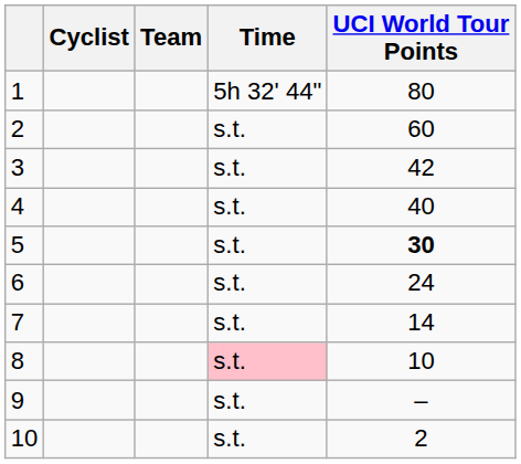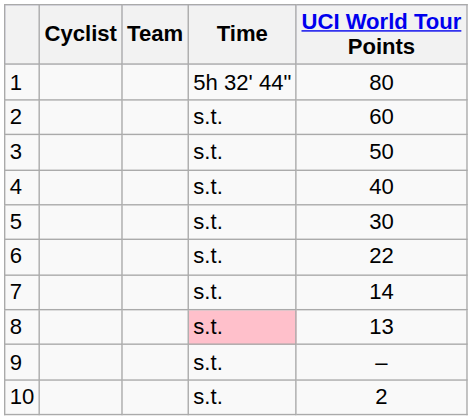3 | UCI World Tour Points: 42 -> 50
5 | UCI World Tour Points: bold -> normal
6 | UCI World Tour Points: 24 -> 22
8 | UCI World Tour Points: 10 -> 13
